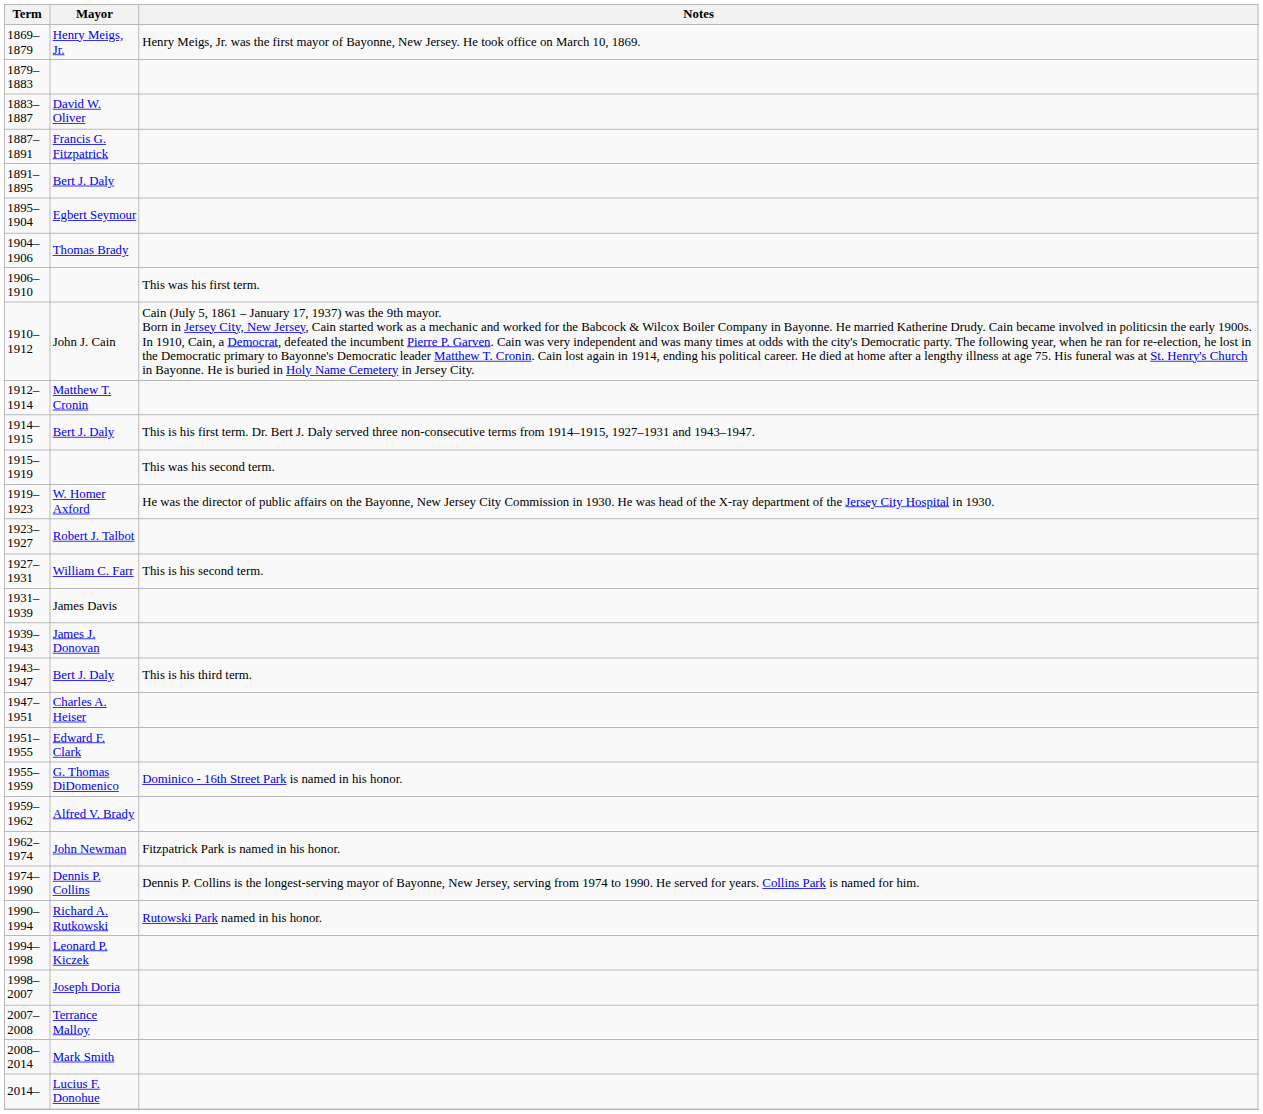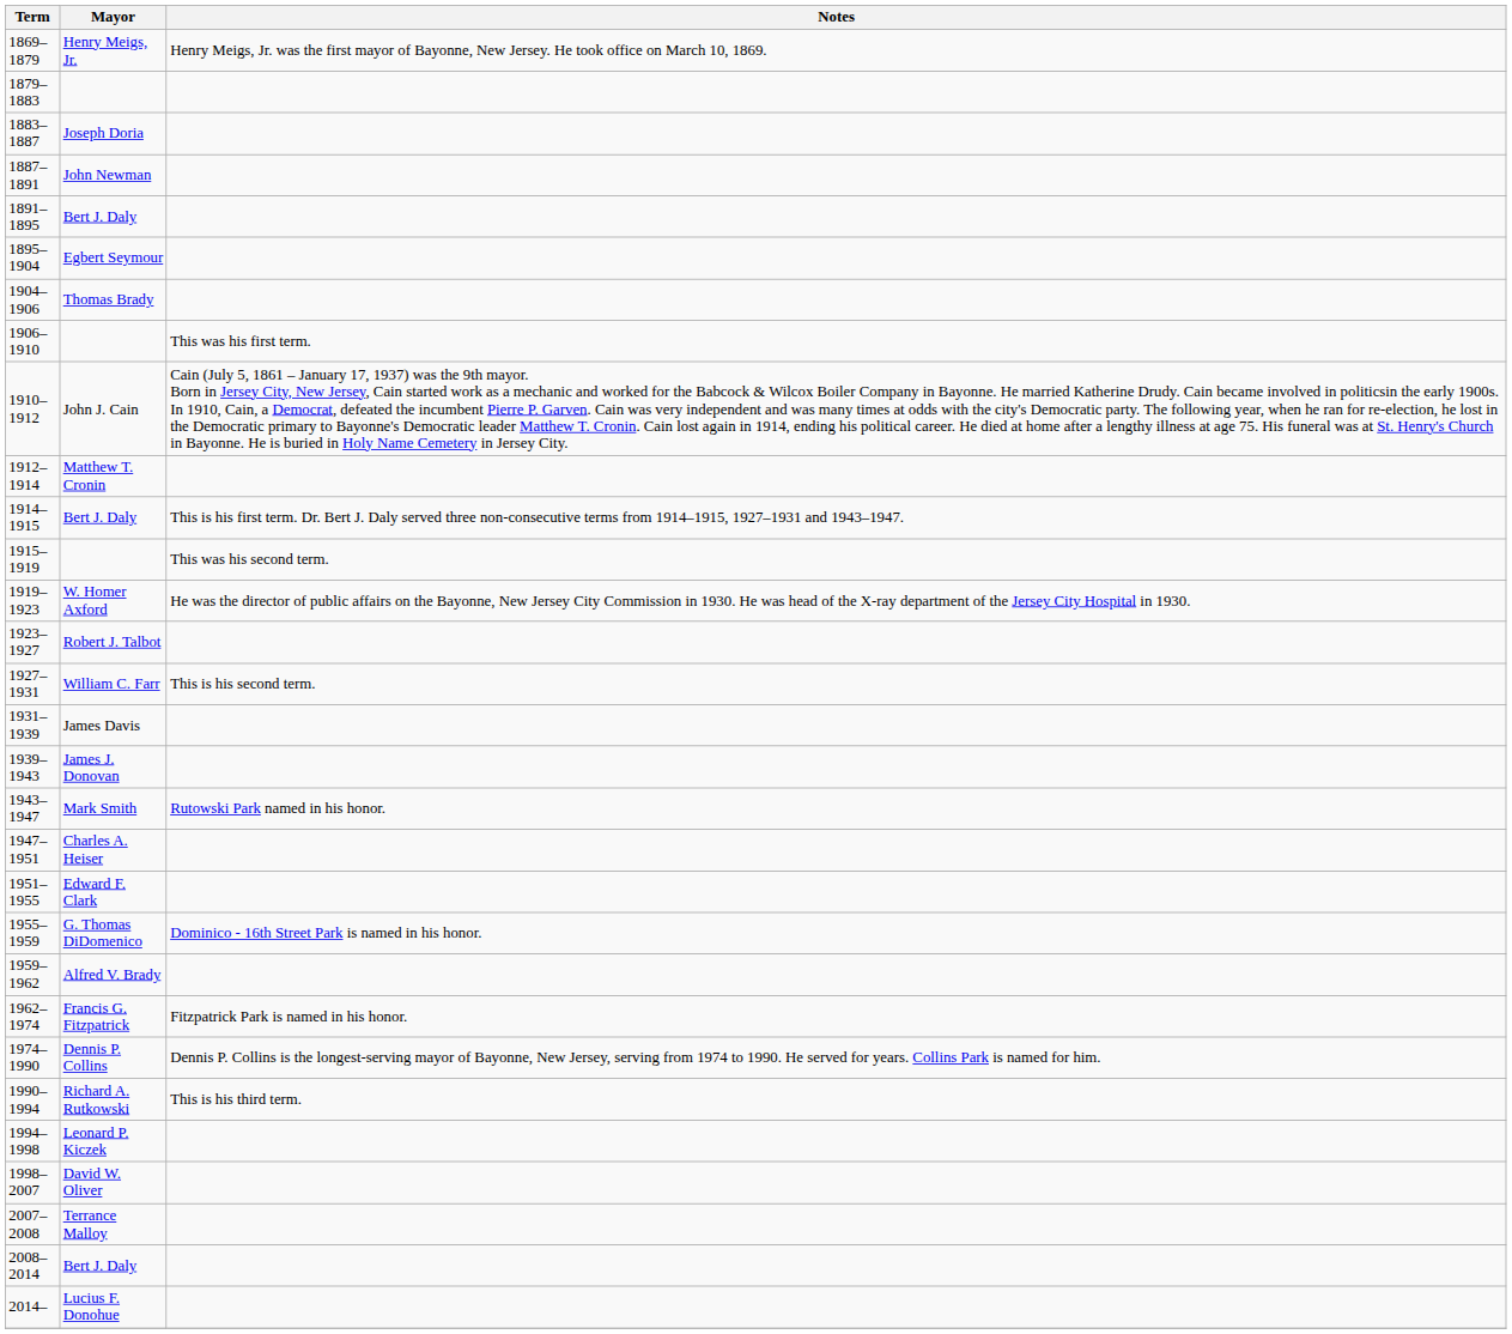1883–1887 | Mayor: David W. Oliver -> Joseph Doria
1887–1891 | Mayor: Francis G. Fitzpatrick -> John Newman
1943–1947 | Mayor: Bert J. Daly -> Mark Smith
1943–1947 | Notes: This is his third term. -> Rutowski Park named in his honor.
1962–1974 | Mayor: John Newman -> Francis G. Fitzpatrick
1990–1994 | Notes: Rutowski Park named in his honor. -> This is his third term.
1998–2007 | Mayor: Joseph Doria -> David W. Oliver
2008–2014 | Mayor: Mark Smith -> Bert J. Daly
